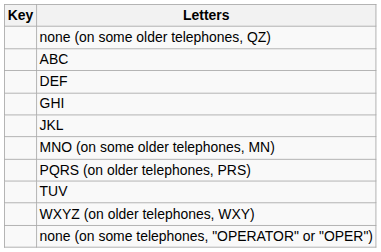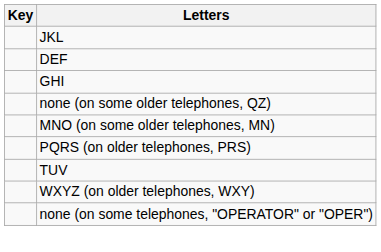rows swapped: none (on some older telephones, QZ) <-> JKL
- row: ABC
